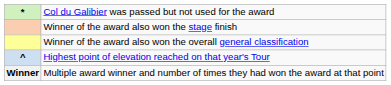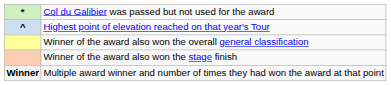rows swapped: Highest point of elevation reached on that year's Tour <-> Winner of the award also won the stage finish
